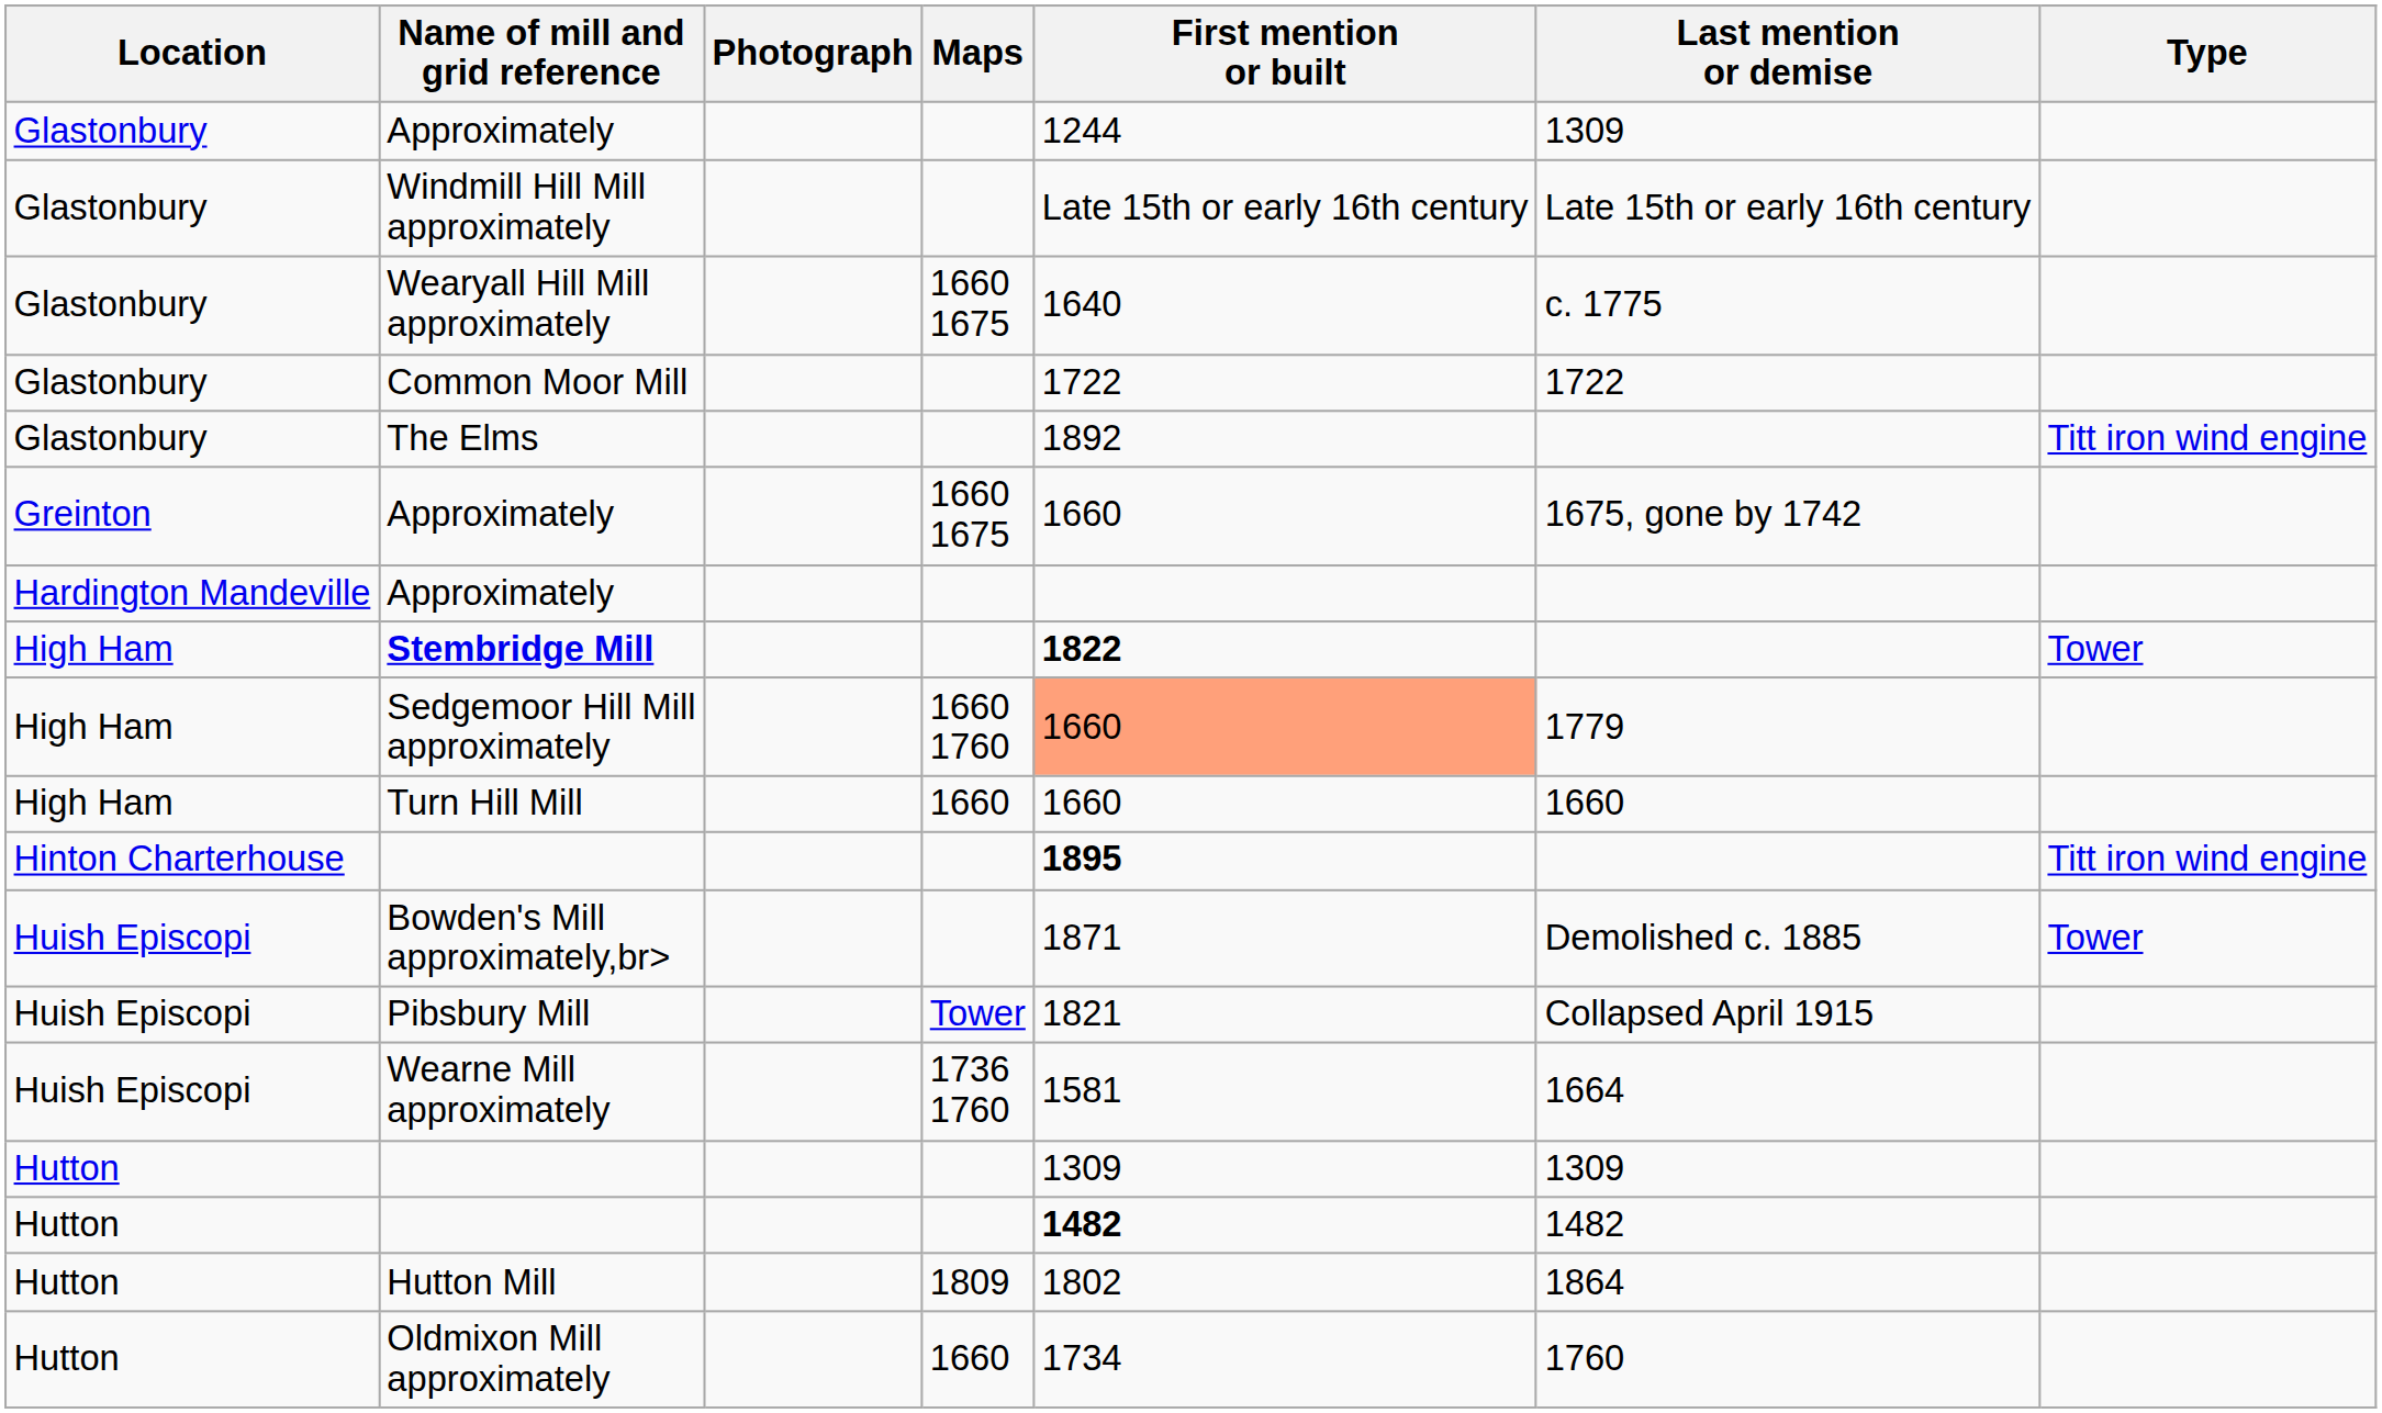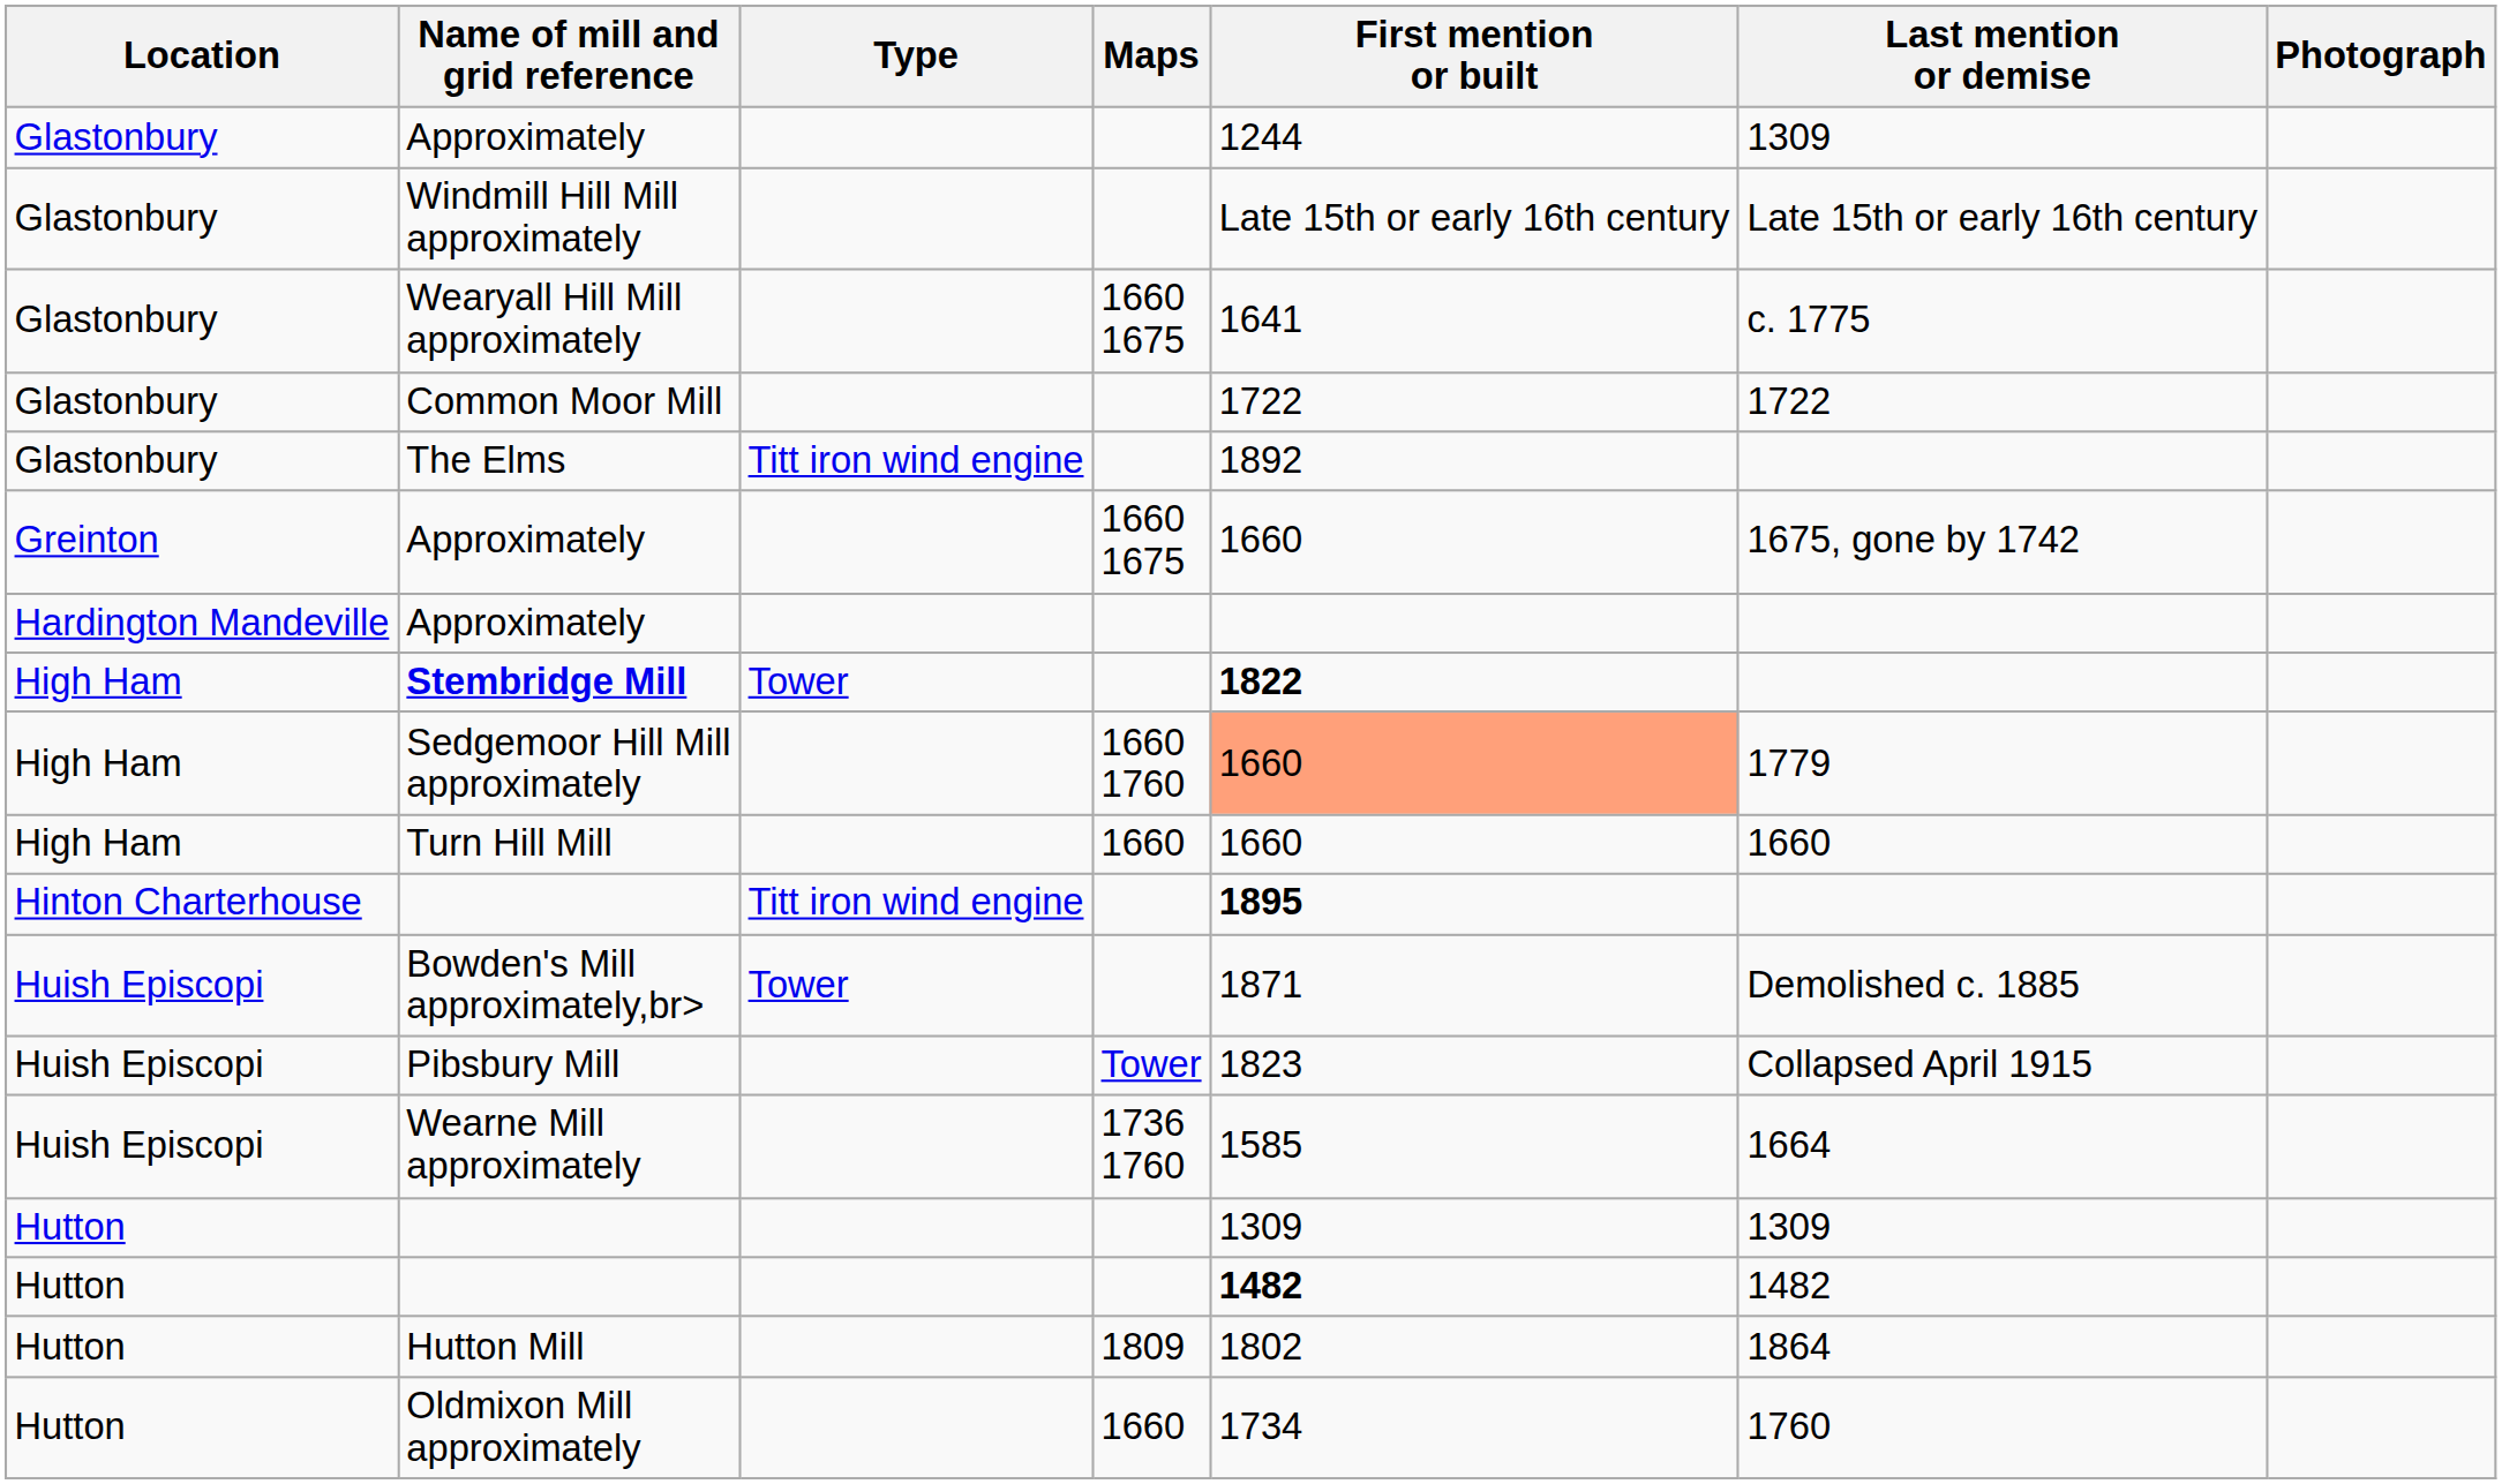columns swapped: Type <-> Photograph
Wearyall Hill Mill approximately | First mention or built: 1640 -> 1641
Pibsbury Mill | First mention or built: 1821 -> 1823
Wearne Mill approximately | First mention or built: 1581 -> 1585
